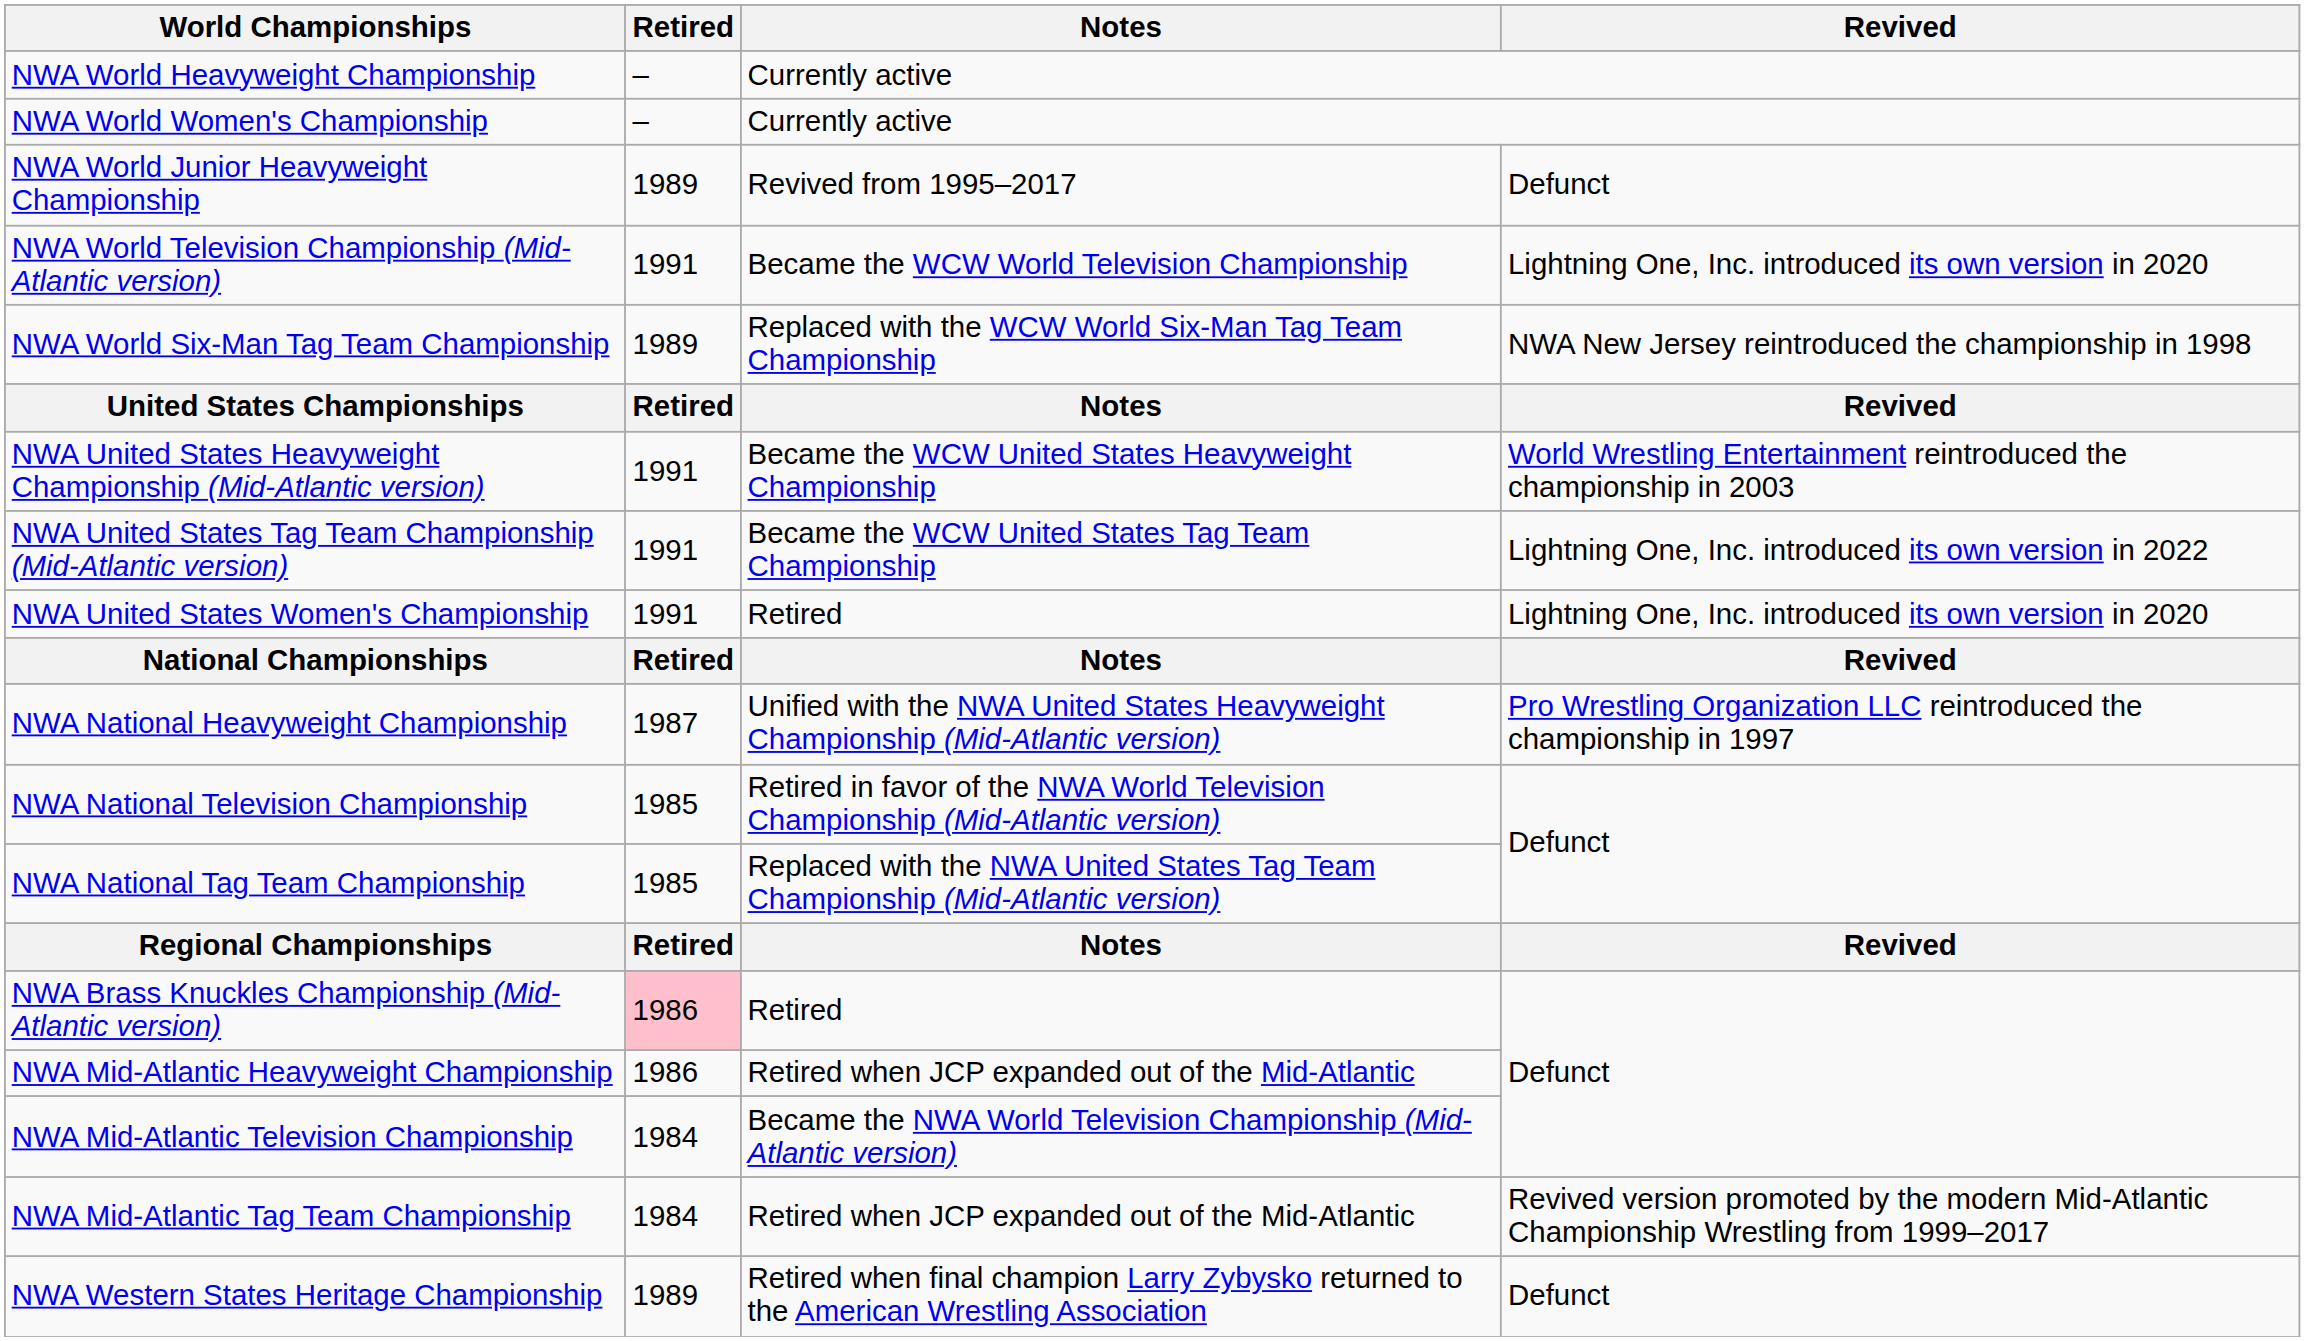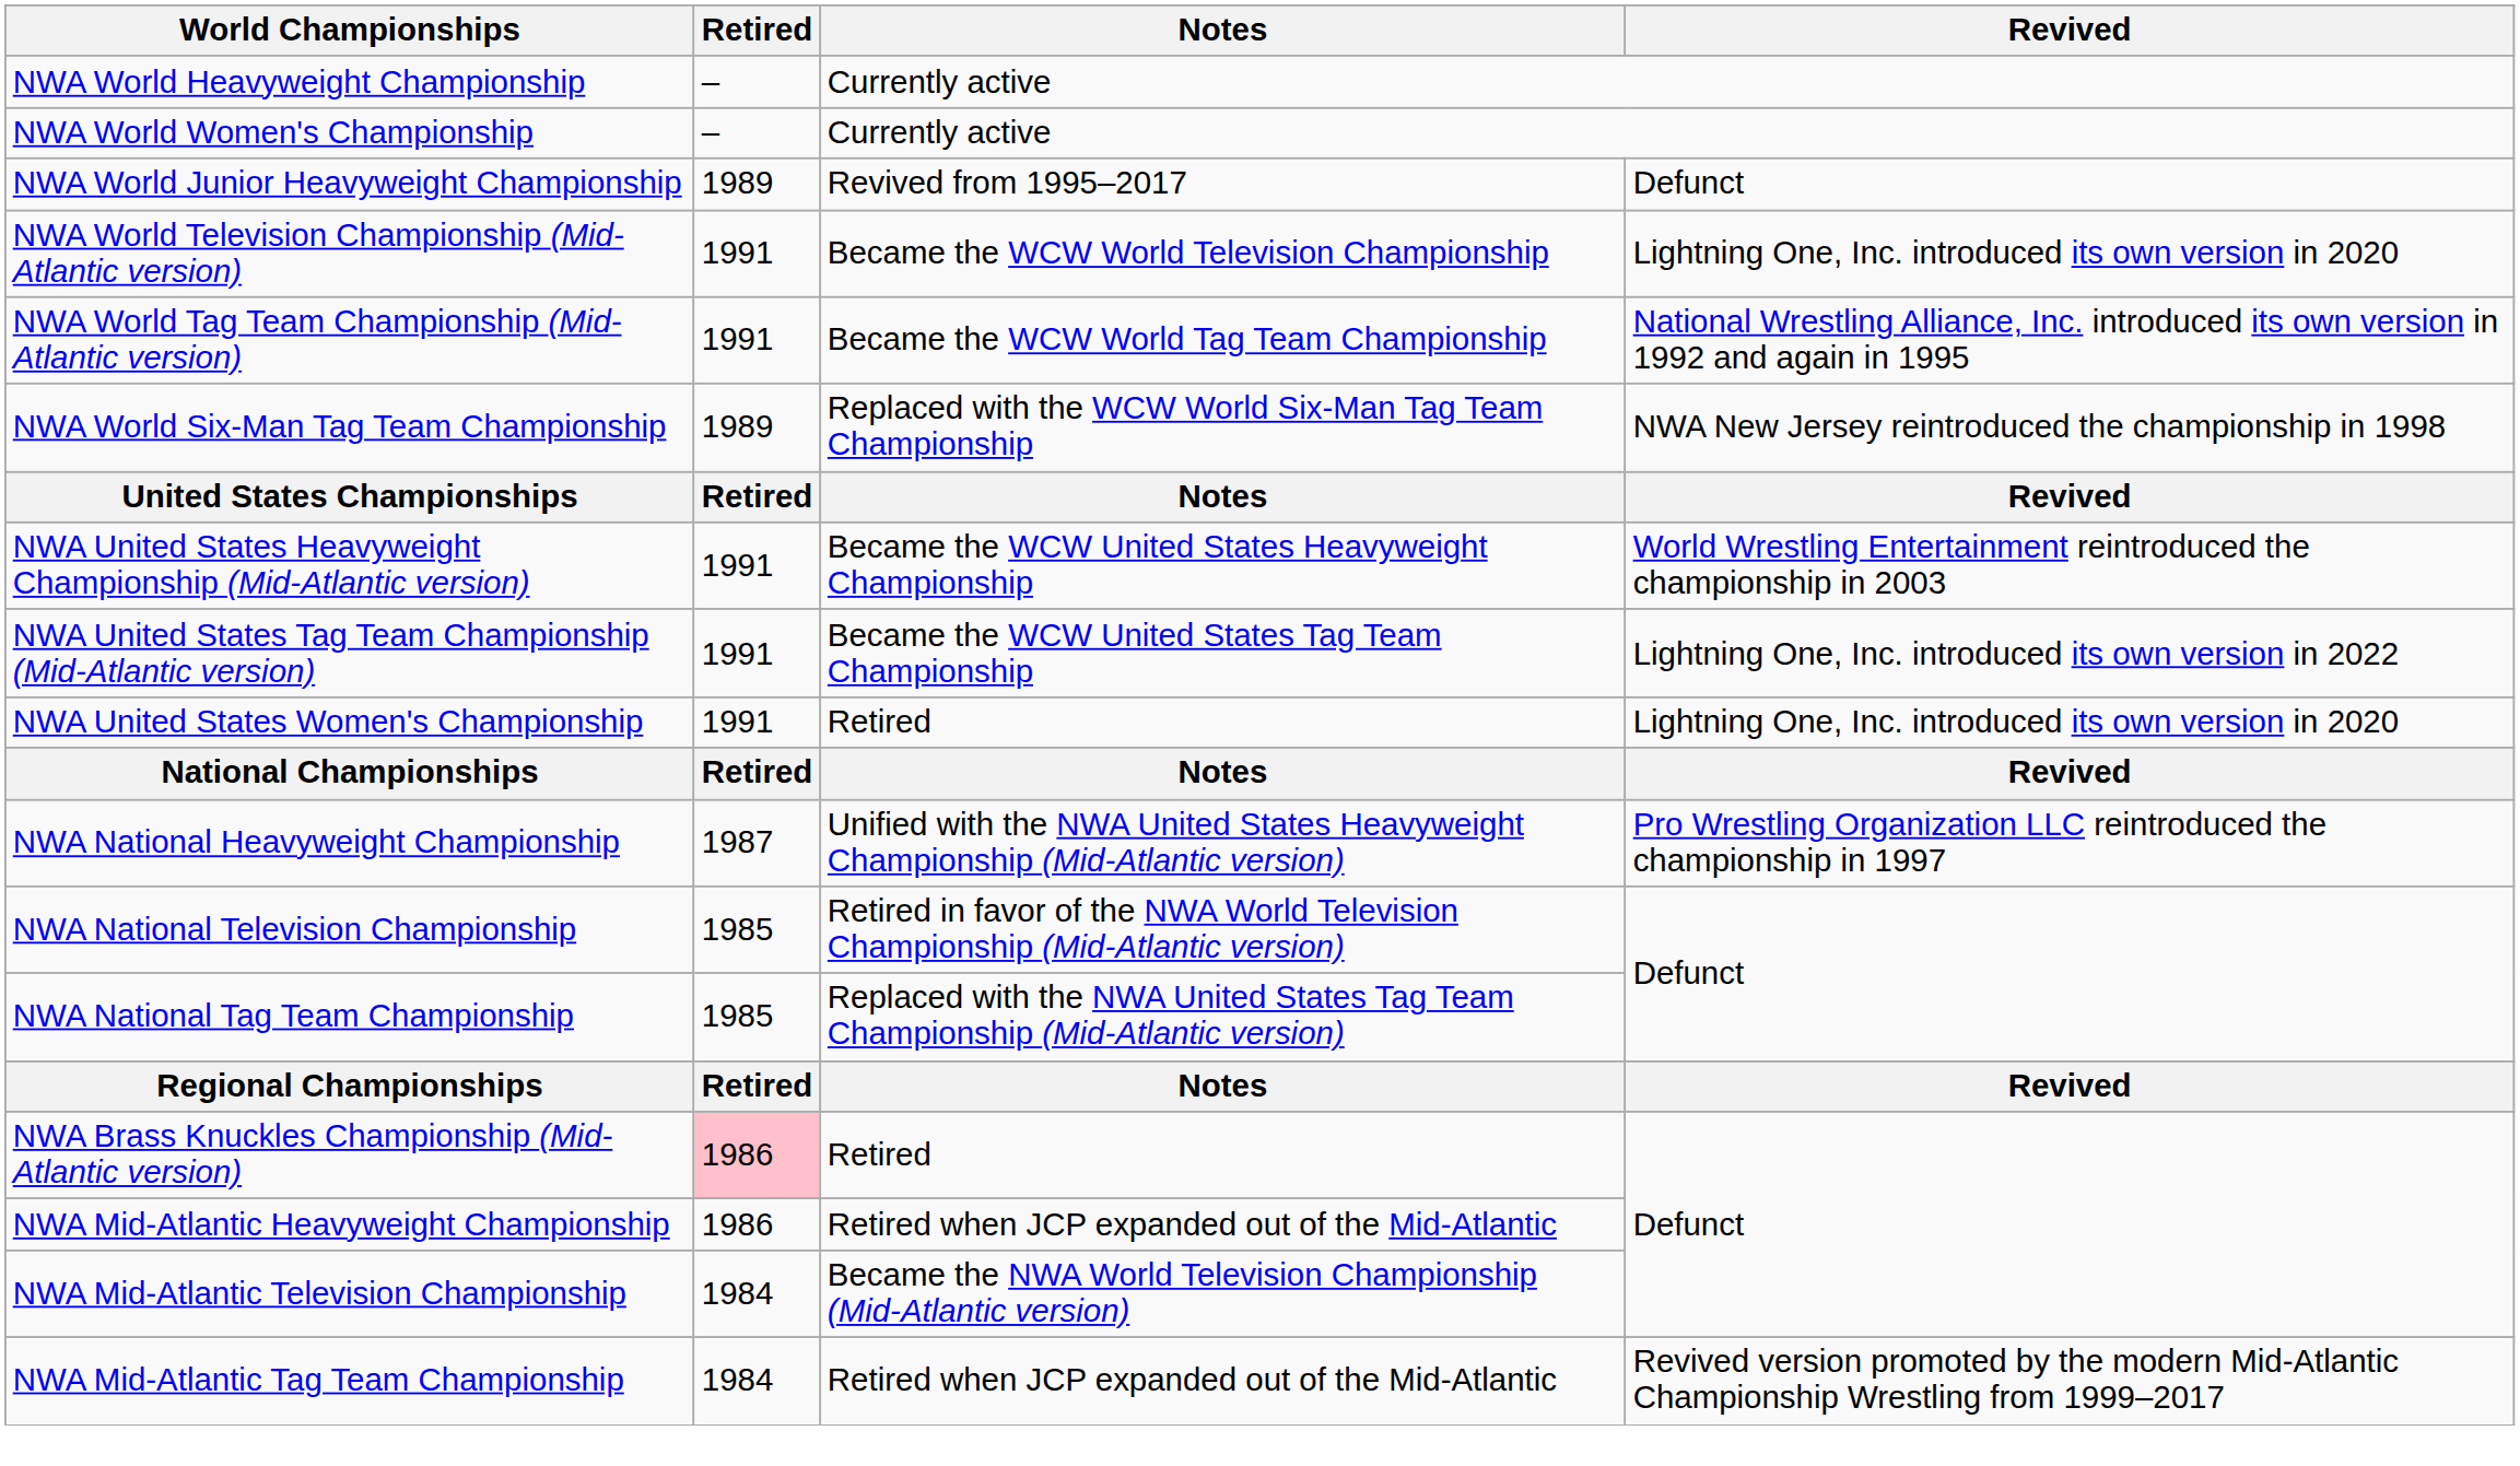+ row: NWA World Tag Team Championship (Mid-Atlantic version) | 1991 | Became the WCW World Tag Team Championship | National Wrestling Alliance, Inc. introduced its own version in 1992 and again in 1995
- row: NWA Western States Heritage Championship | 1989 | Retired when final champion Larry Zybysko returned to the American Wrestling Association | Defunct
